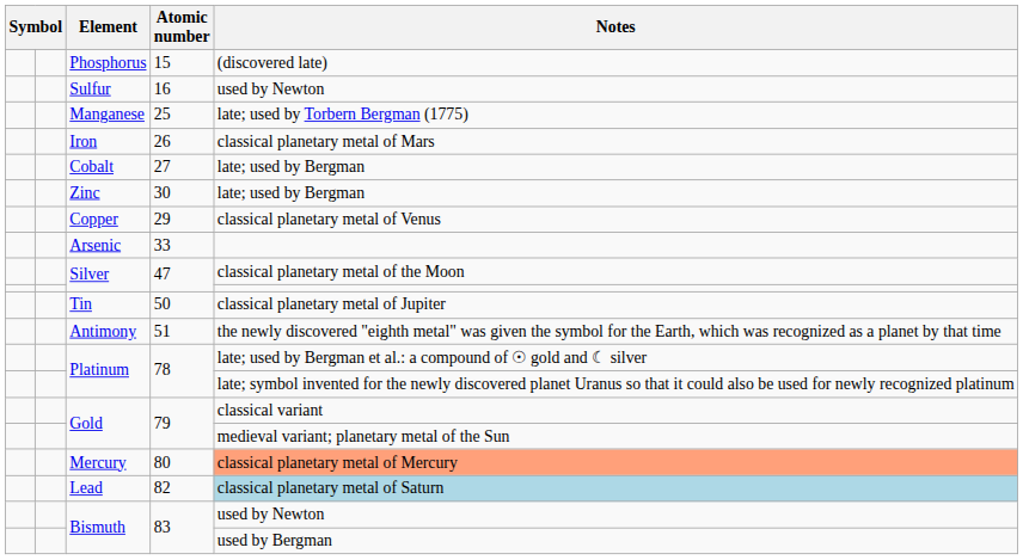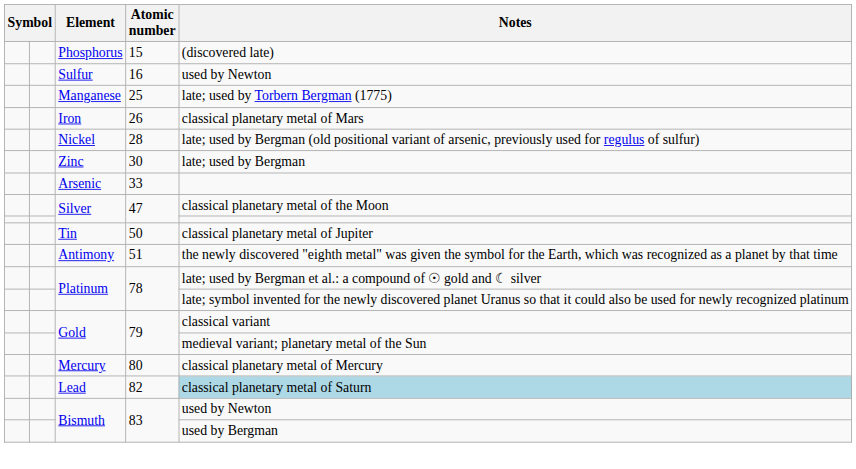- row: Cobalt | 27 | late; used by Bergman
+ row: Nickel | 28 | late; used by Bergman (old positional variant of arsenic, previously used for regulus of sulfur)
- row: Copper | 29 | classical planetary metal of Venus
Mercury | Notes: lightsalmon background -> no background
